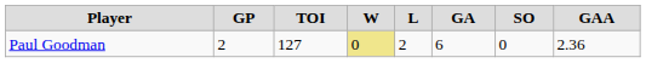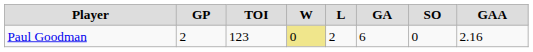Paul Goodman | TOI: 127 -> 123
Paul Goodman | GAA: 2.36 -> 2.16
